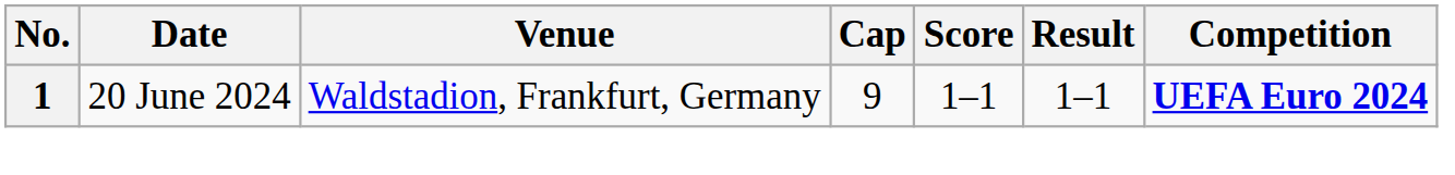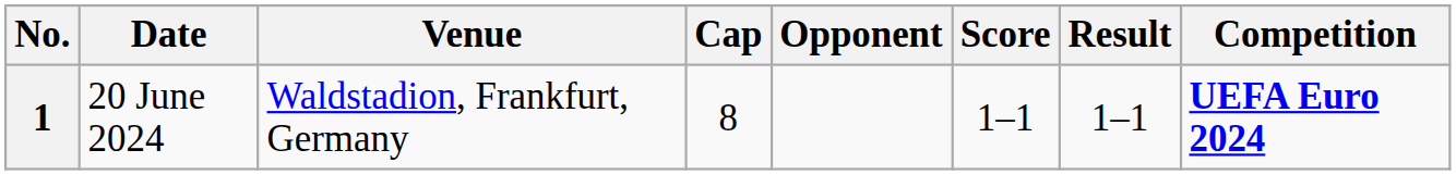+ column: Opponent
1 | Cap: 9 -> 8
